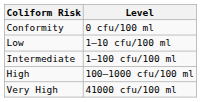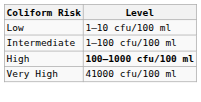- row: Conformity | 0 cfu/100 ml
High | Level: normal -> bold
